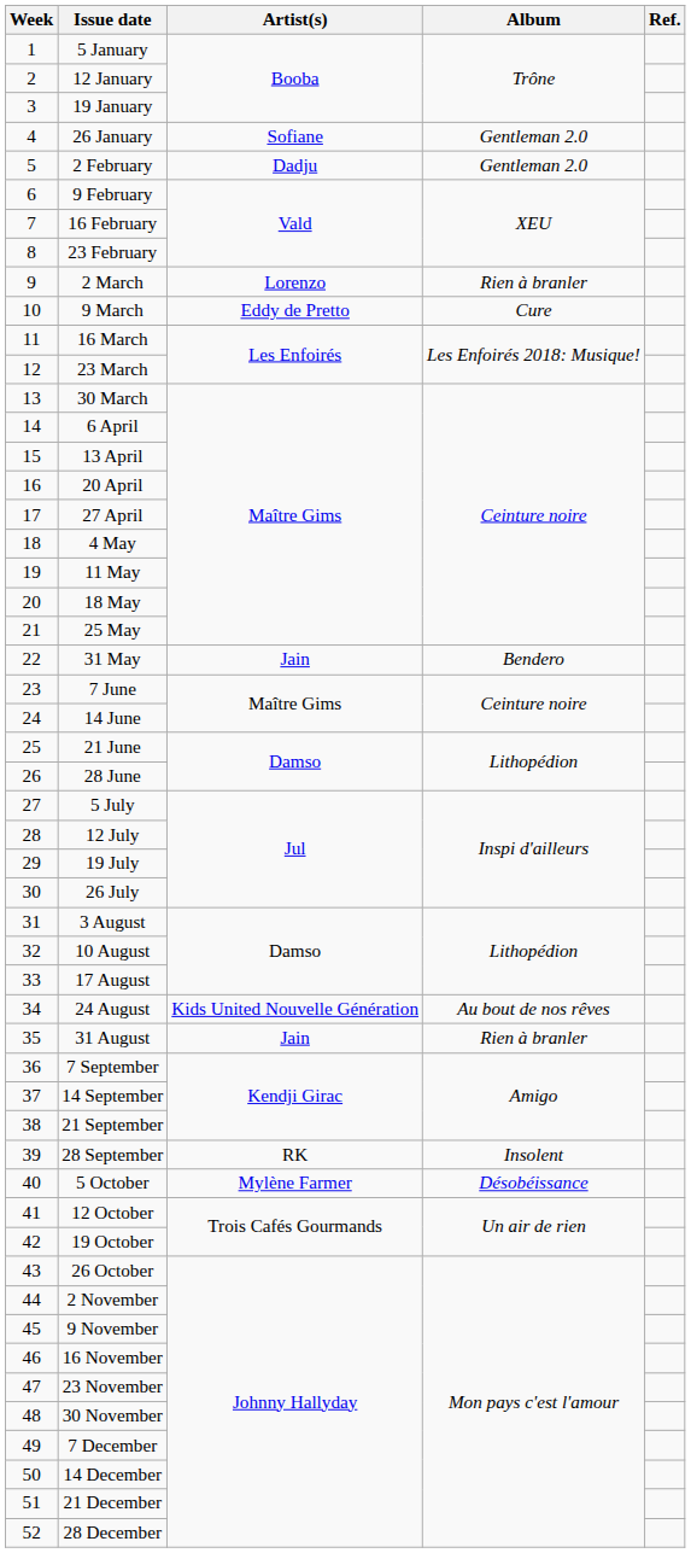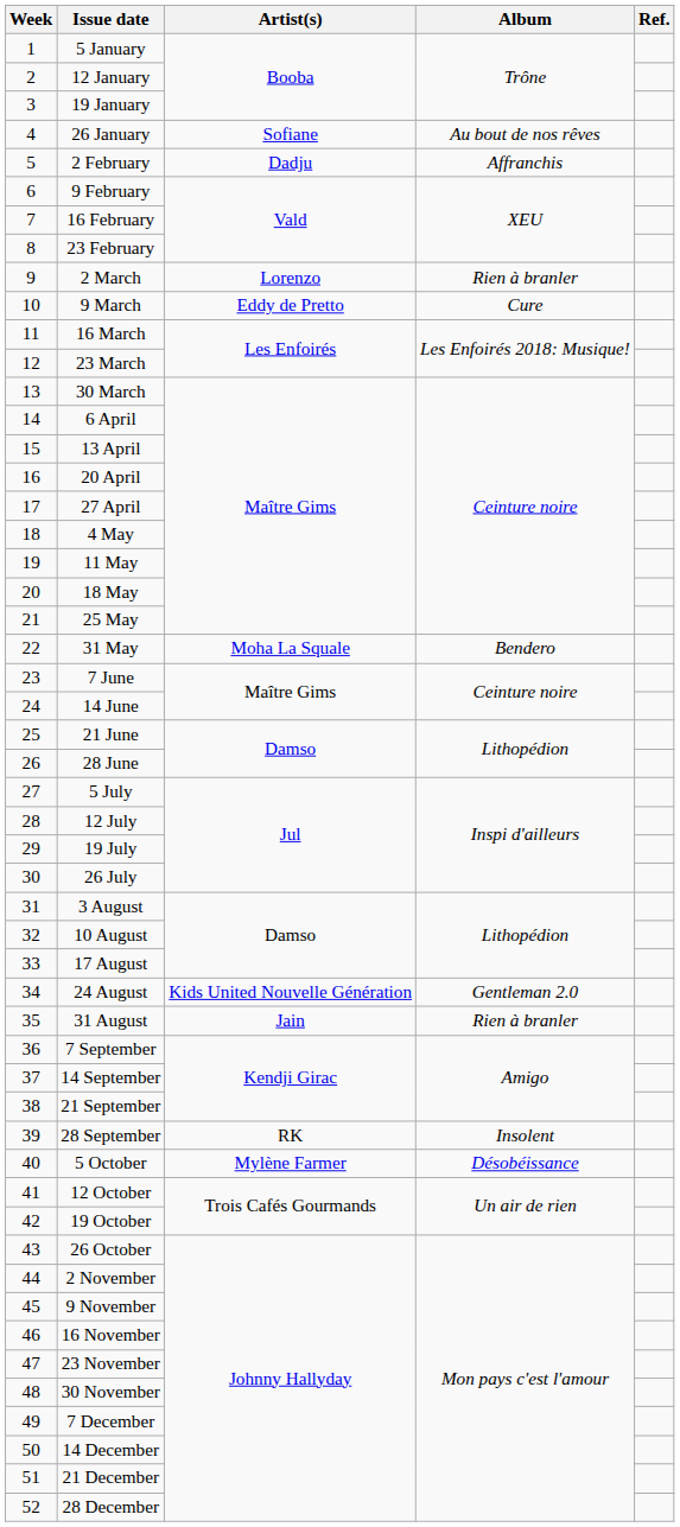26 January | Album: Gentleman 2.0 -> Au bout de nos rêves
2 February | Album: Gentleman 2.0 -> Affranchis
31 May | Artist(s): Jain -> Moha La Squale
24 August | Album: Au bout de nos rêves -> Gentleman 2.0
